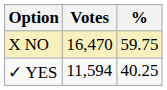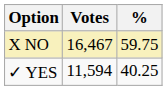X NO | Votes: 16,470 -> 16,467
